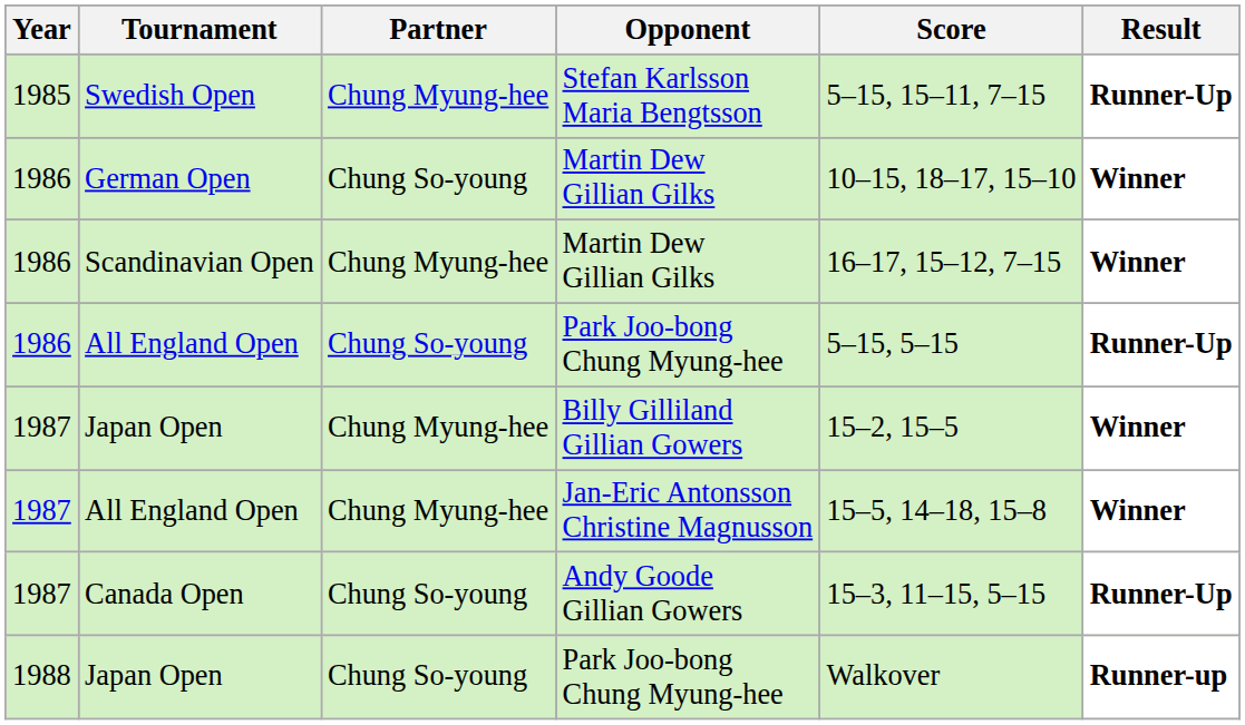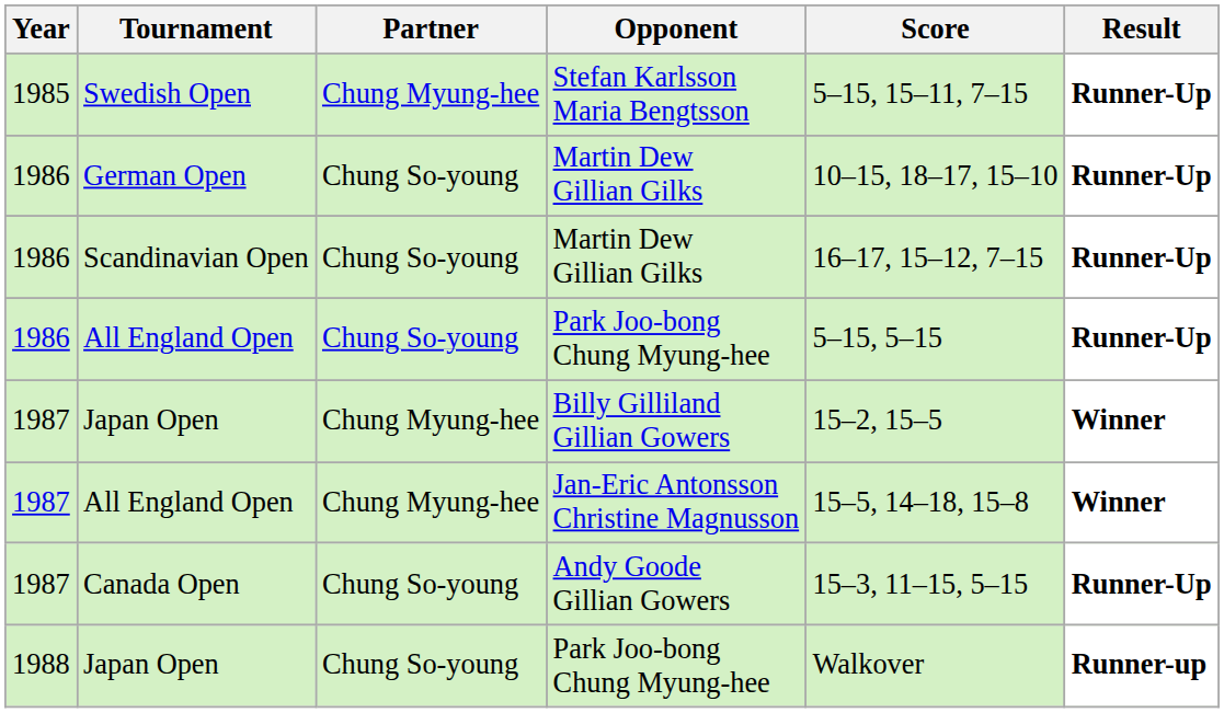German Open | Result: Winner -> Runner-Up
Scandinavian Open | Partner: Chung Myung-hee -> Chung So-young
Scandinavian Open | Result: Winner -> Runner-Up
